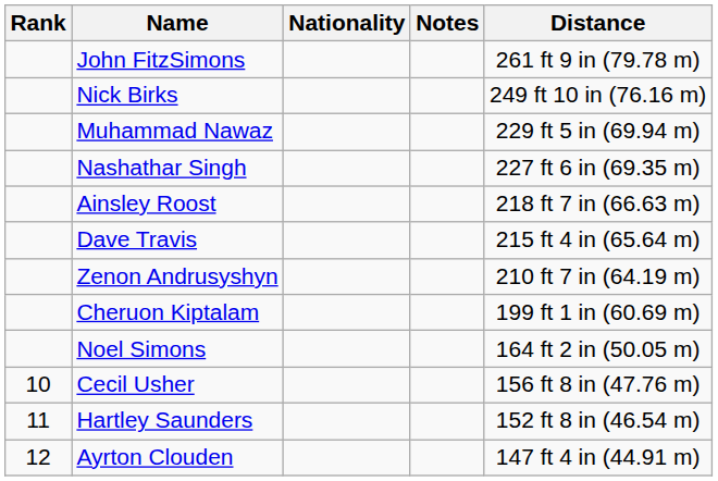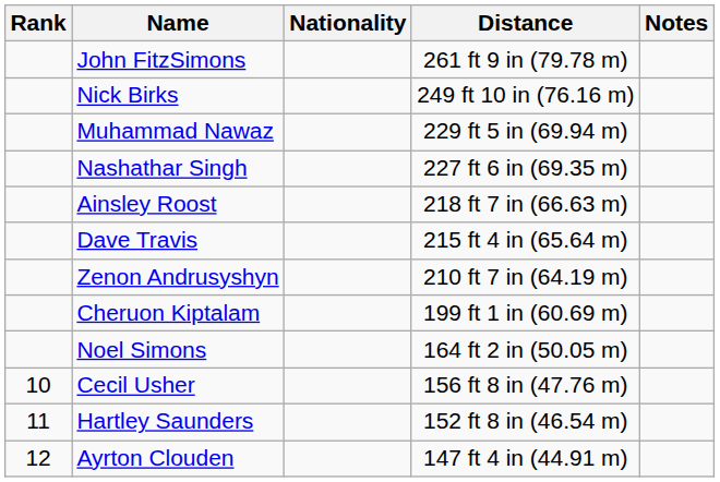columns swapped: Distance <-> Notes
